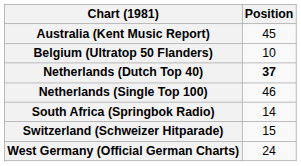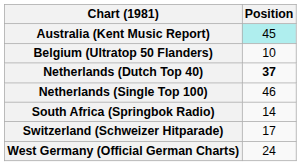Australia (Kent Music Report) | Position: no background -> paleturquoise background
Switzerland (Schweizer Hitparade) | Position: 15 -> 17
